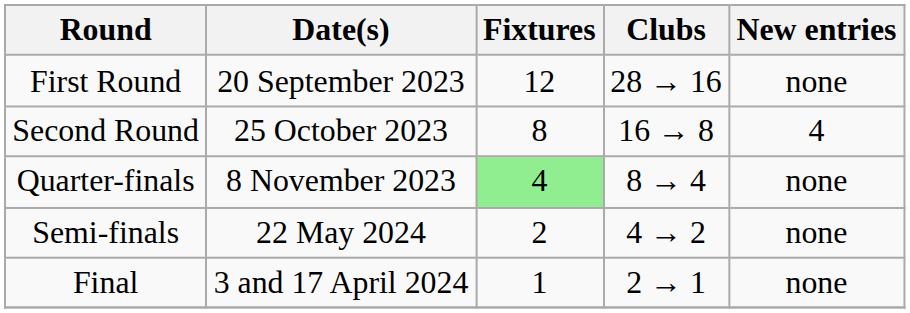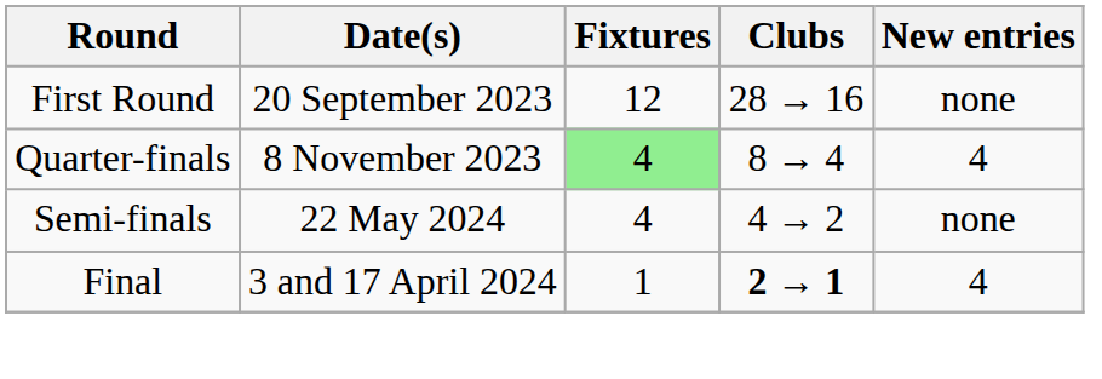- row: Second Round | 25 October 2023 | 8 | 16 → 8 | 4
Quarter-finals | New entries: none -> 4
Semi-finals | Fixtures: 2 -> 4
Final | Clubs: normal -> bold
Final | New entries: none -> 4
